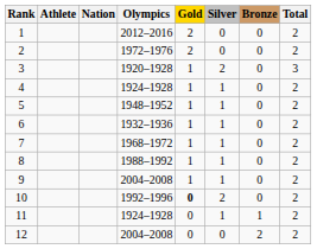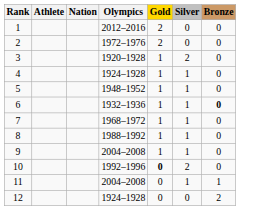- column: Total | 2 | 2 | 3 | 2 | 2 | 2 | 2 | 2 | 2 | 2 | 2 | 2
6 | Bronze: normal -> bold
11 | Olympics: 1924–1928 -> 2004–2008
12 | Olympics: 2004–2008 -> 1924–1928
